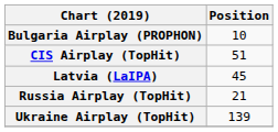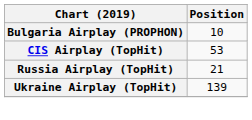CIS Airplay (TopHit) | Position: 51 -> 53
- row: Latvia (LaIPA) | 45
